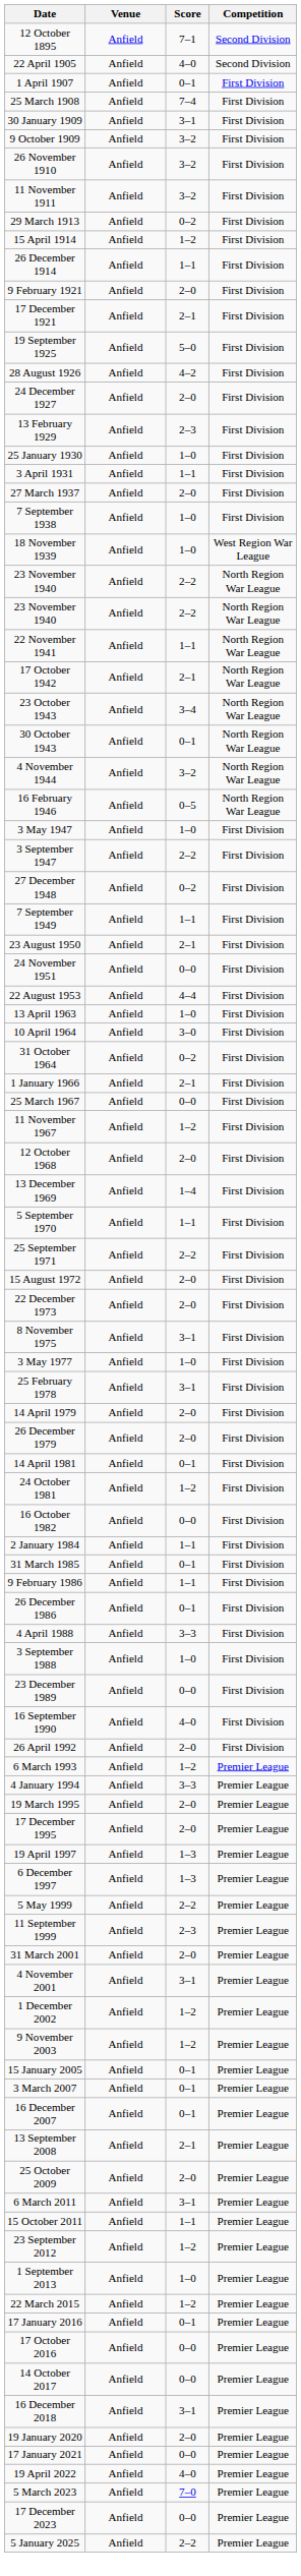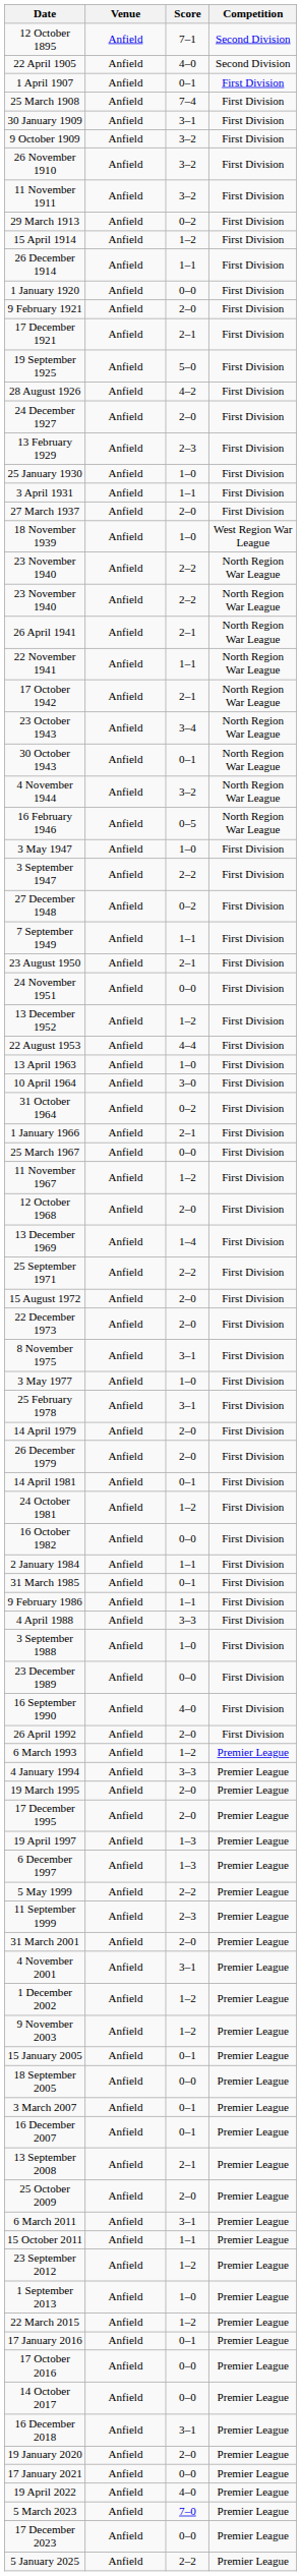+ row: 1 January 1920 | Anfield | 0–0 | First Division
- row: 7 September 1938 | Anfield | 1–0 | First Division
+ row: 26 April 1941 | Anfield | 2–1 | North Region War League
+ row: 13 December 1952 | Anfield | 1–2 | First Division
- row: 5 September 1970 | Anfield | 1–1 | First Division
- row: 26 December 1986 | Anfield | 0–1 | First Division
+ row: 18 September 2005 | Anfield | 0–0 | Premier League
